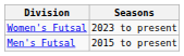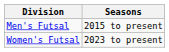rows swapped: Men's Futsal <-> Women's Futsal
